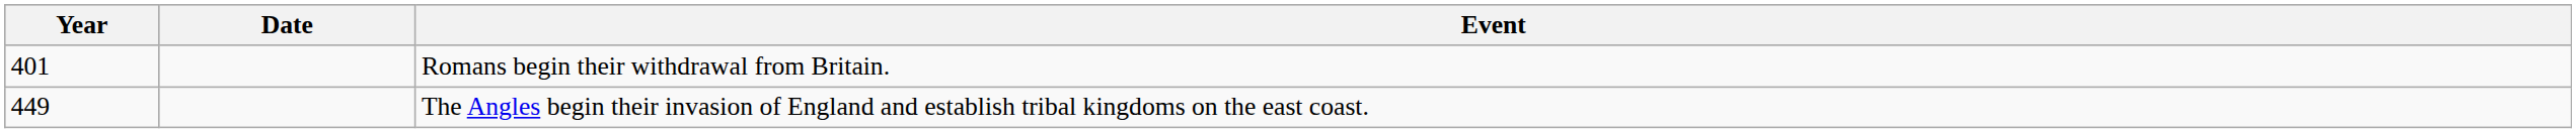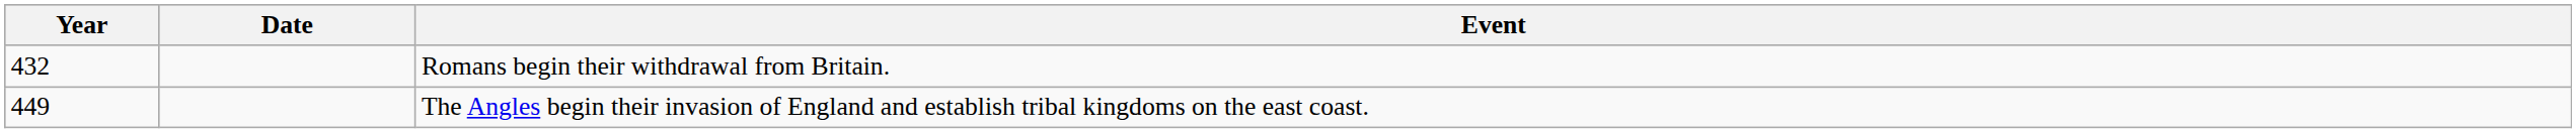Romans begin their withdrawal from Britain. | Year: 401 -> 432
